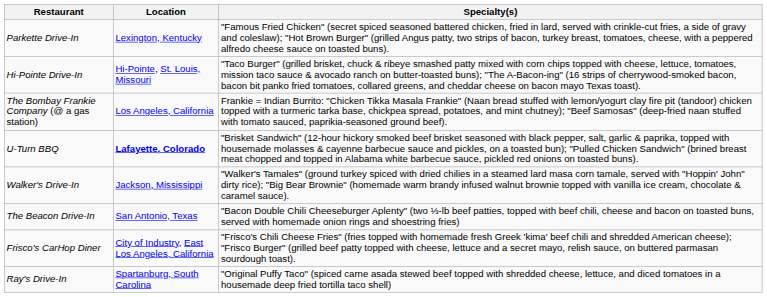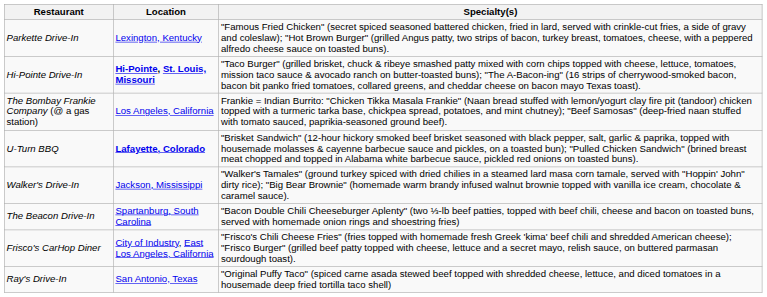Hi-Pointe Drive-In | Location: normal -> bold
The Beacon Drive-In | Location: San Antonio, Texas -> Spartanburg, South Carolina
Ray's Drive-In | Location: Spartanburg, South Carolina -> San Antonio, Texas
